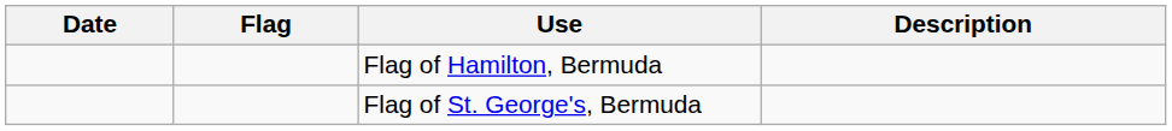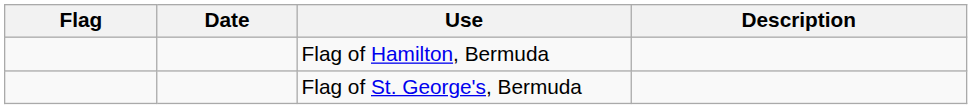columns swapped: Flag <-> Date
